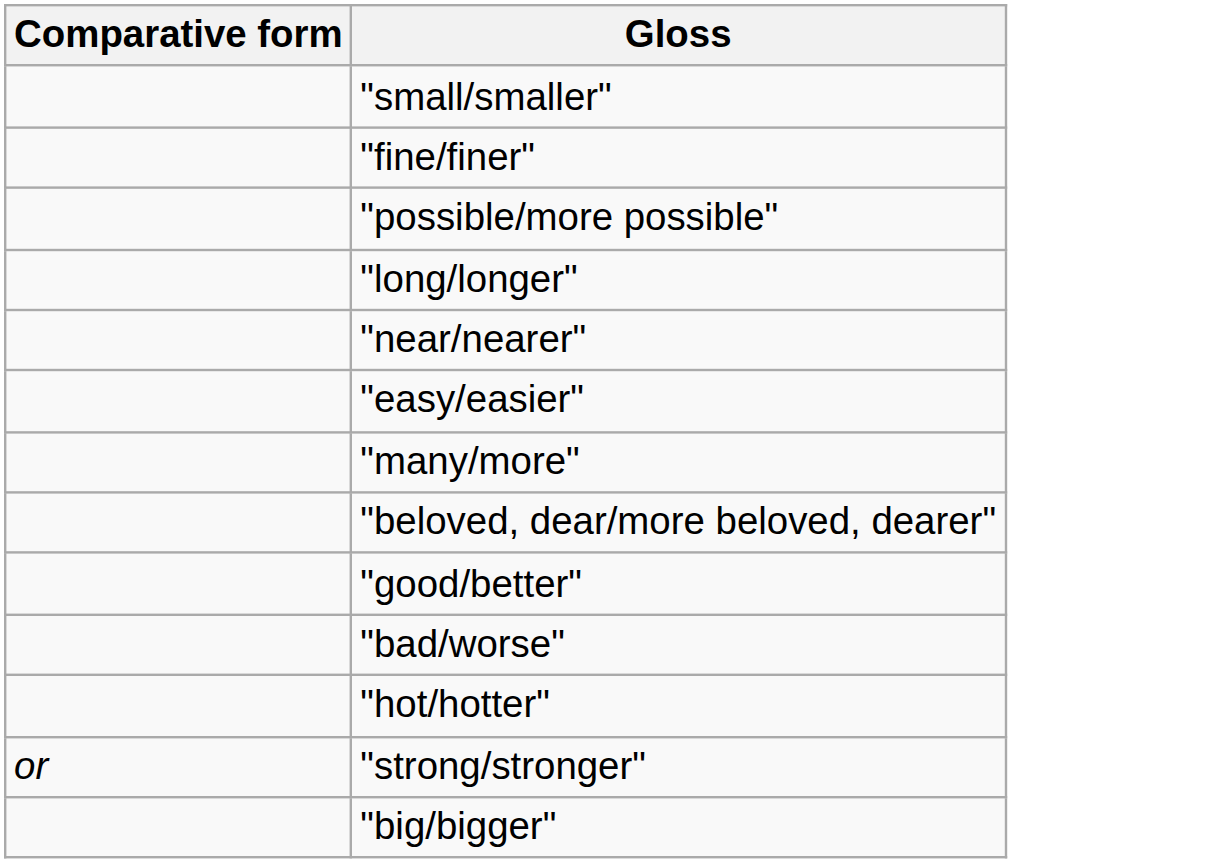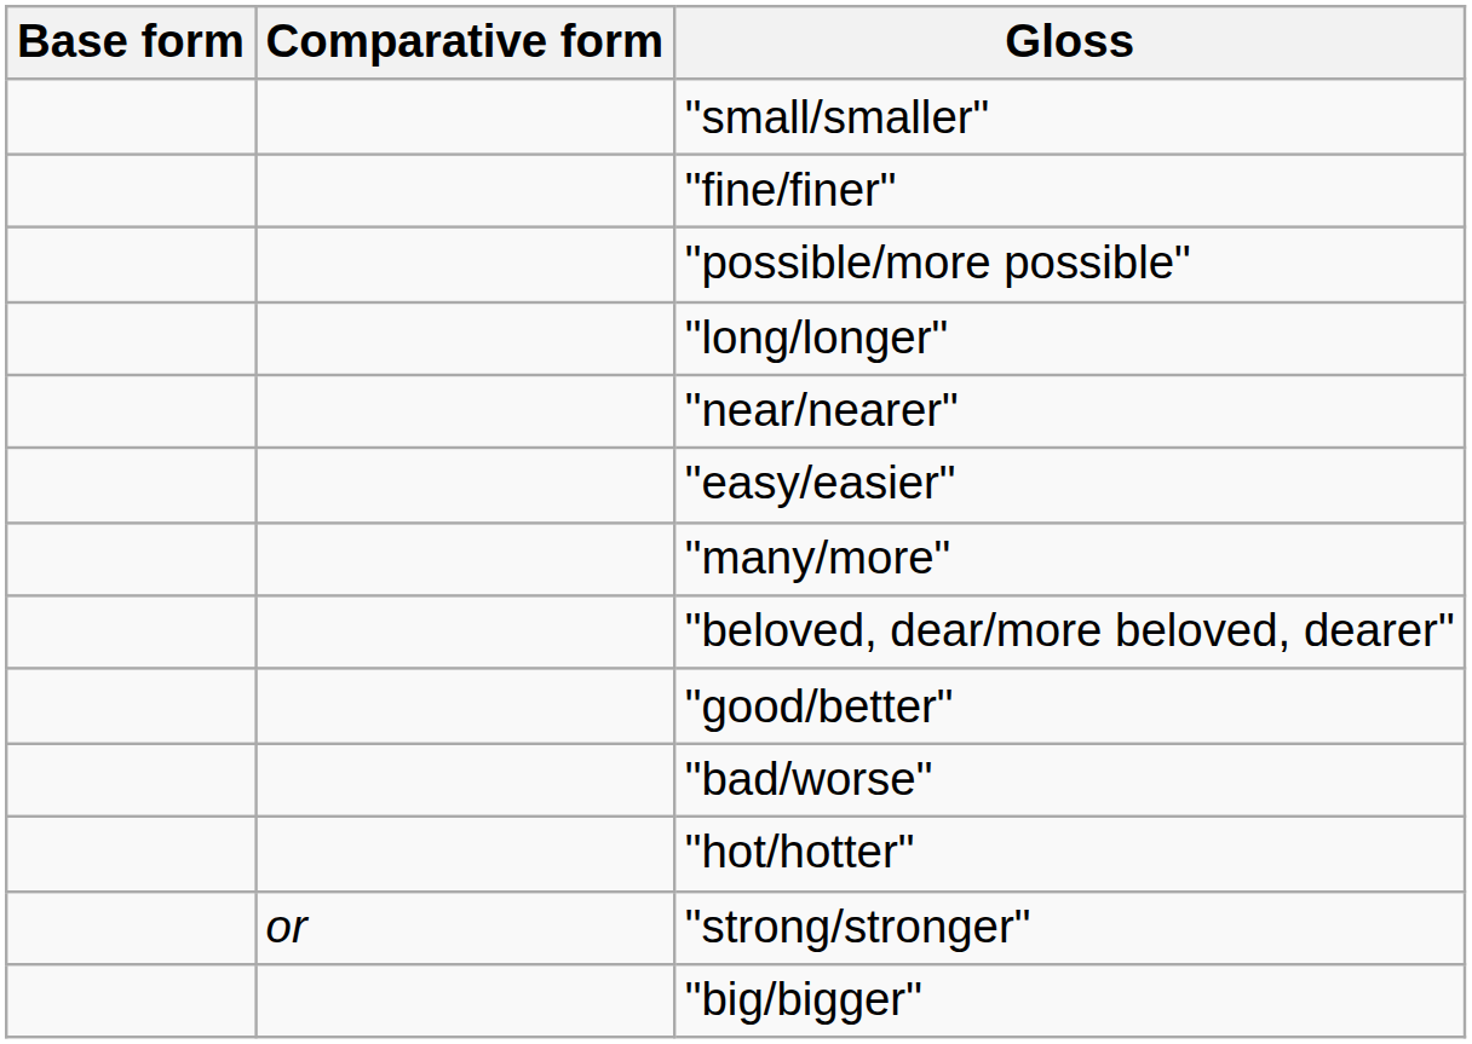+ column: Base form
